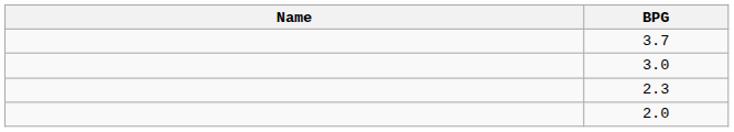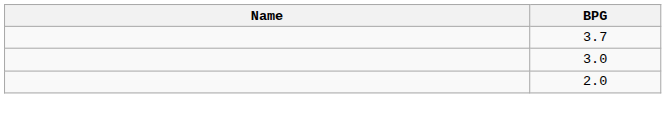- row: 2.3
